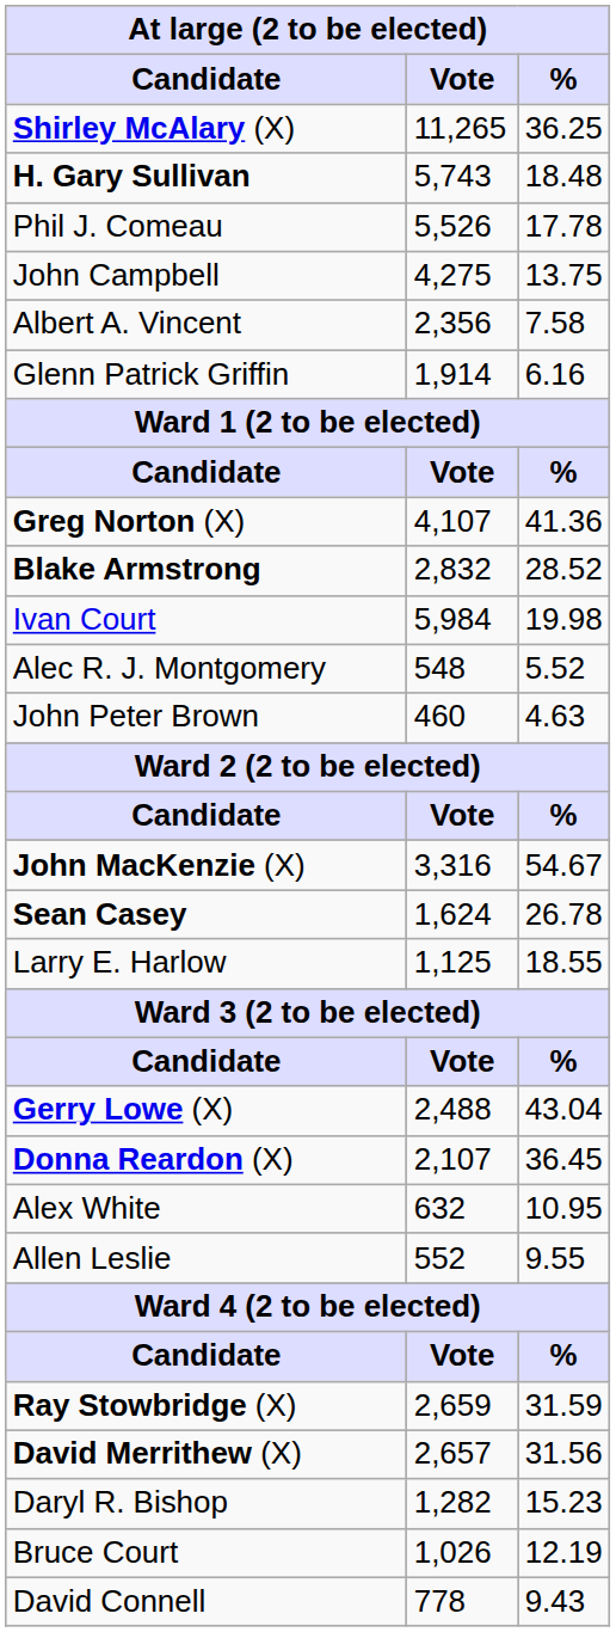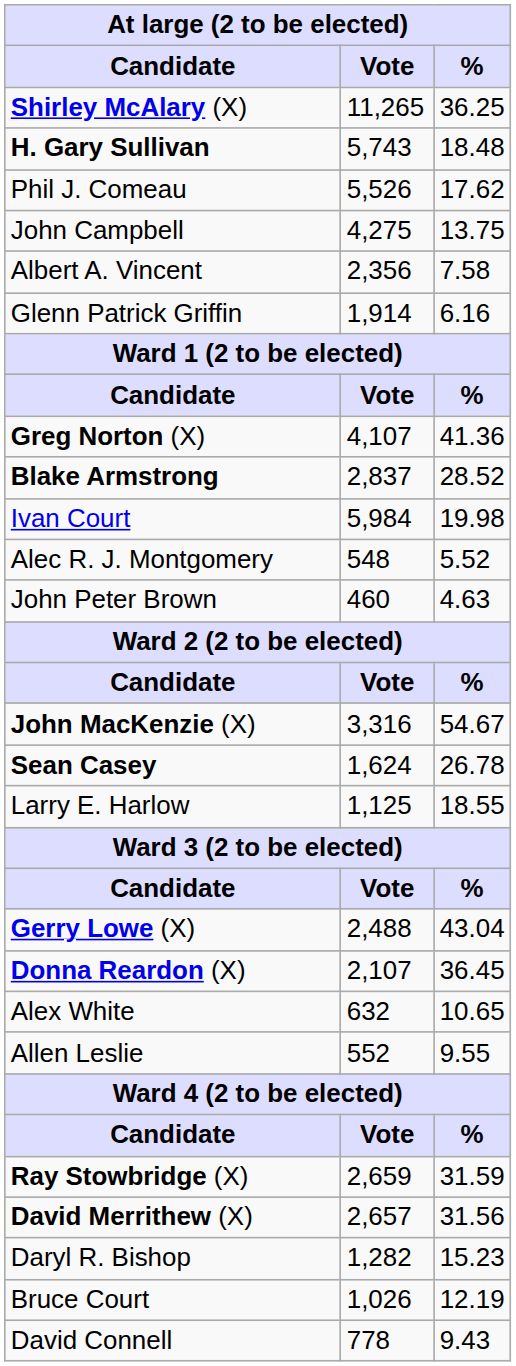Phil J. Comeau | %: 17.78 -> 17.62
Blake Armstrong | Vote: 2,832 -> 2,837
Alex White | %: 10.95 -> 10.65
